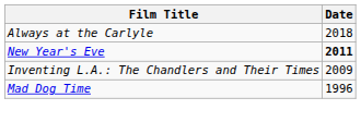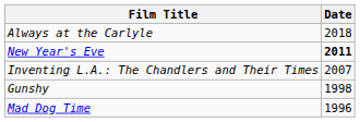Inventing L.A.: The Chandlers and Their Times | Date: 2009 -> 2007
+ row: Gunshy | 1998
